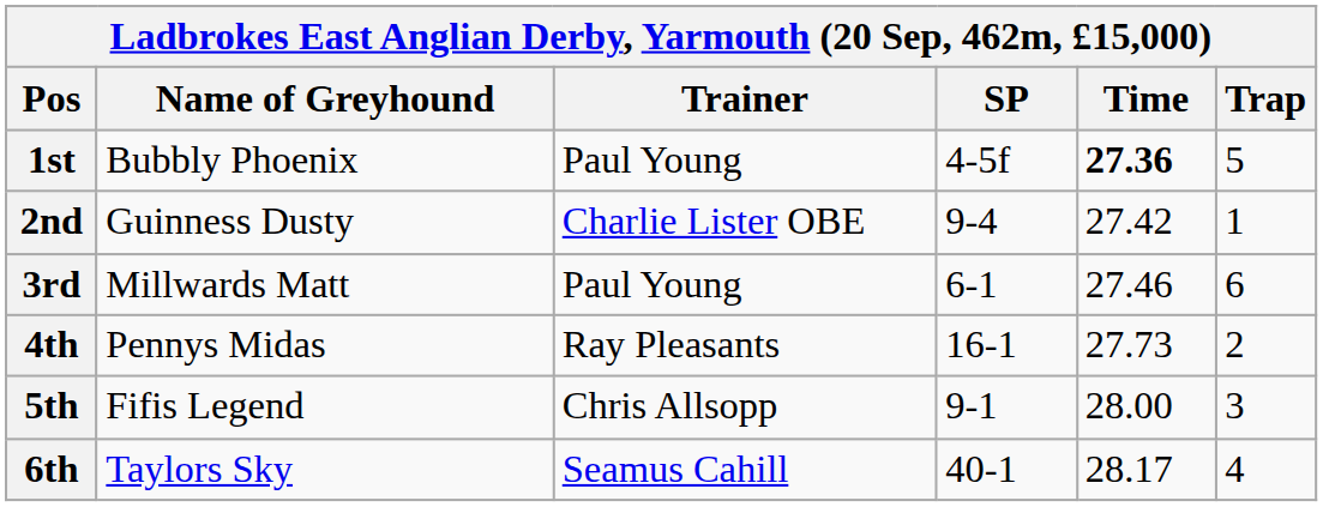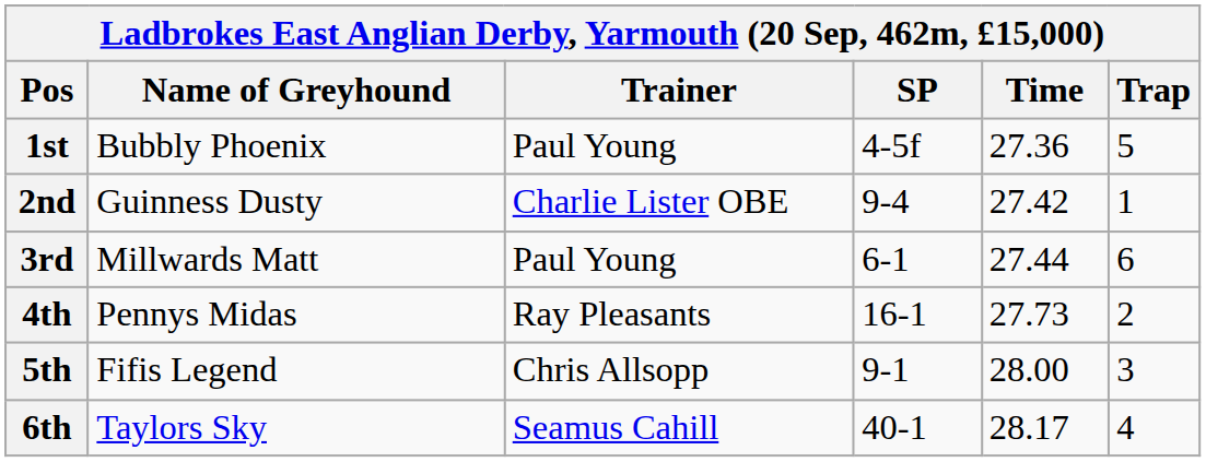1st | Time: bold -> normal
3rd | Time: 27.46 -> 27.44
